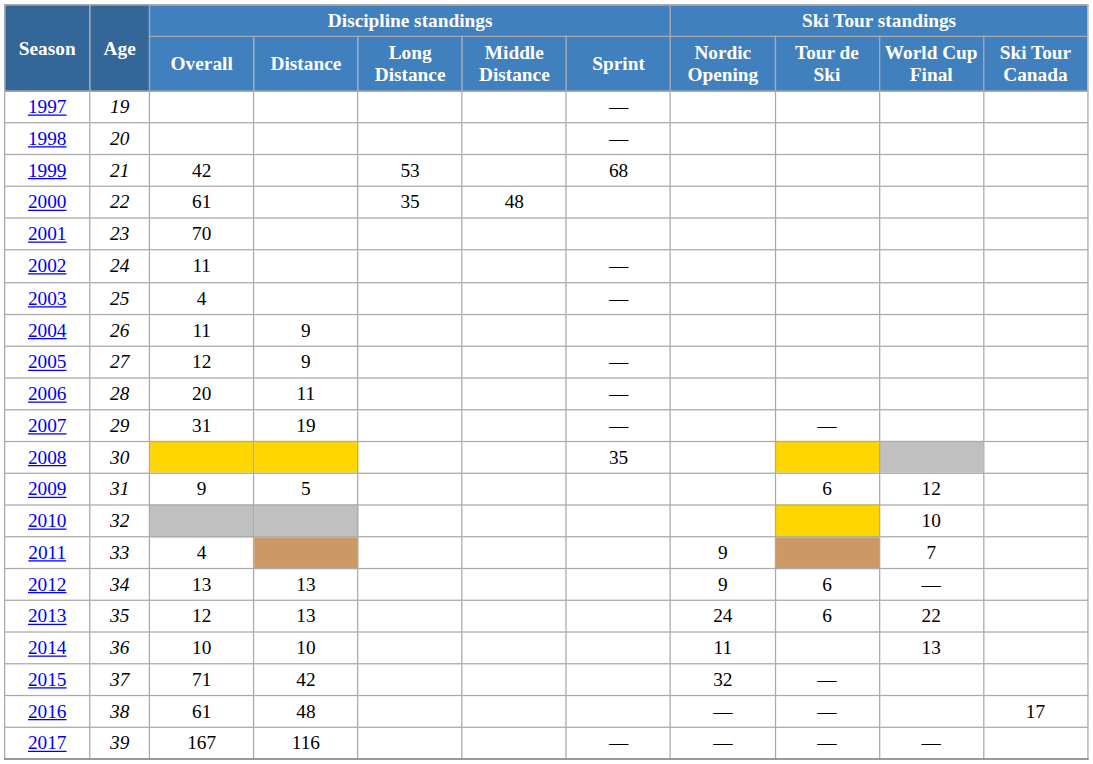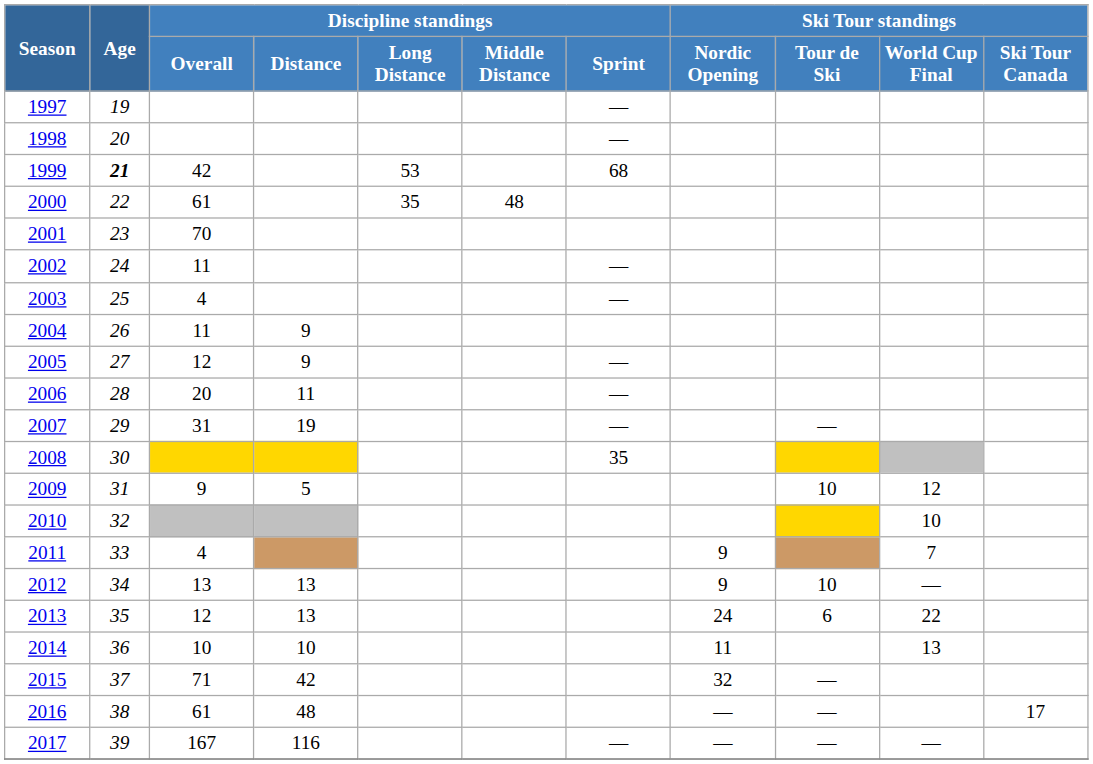1999 | Age: normal -> bold
2009 | Ski Tour standings / Tour de Ski: 6 -> 10
2012 | Ski Tour standings / Tour de Ski: 6 -> 10
